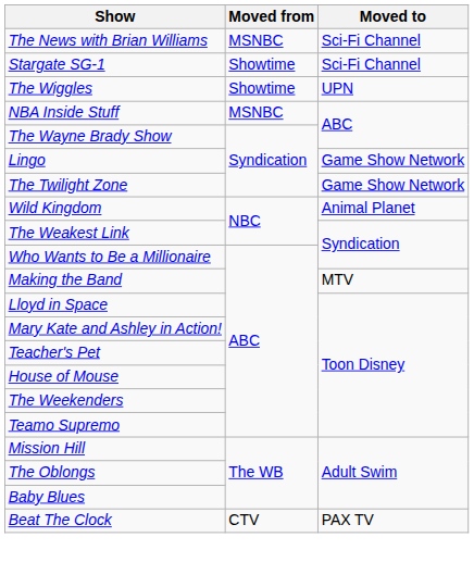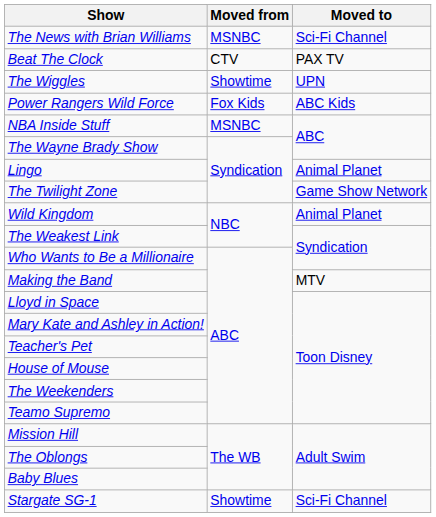rows swapped: Stargate SG-1 <-> Beat The Clock
+ row: Power Rangers Wild Force | Fox Kids | ABC Kids
Lingo | Moved to: Game Show Network -> Animal Planet
